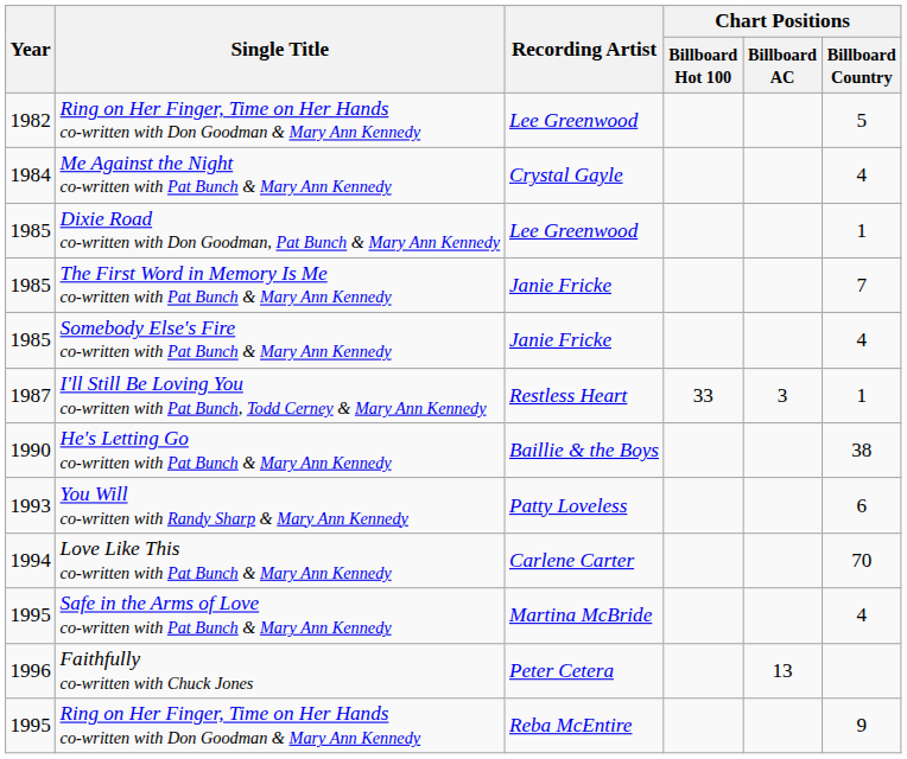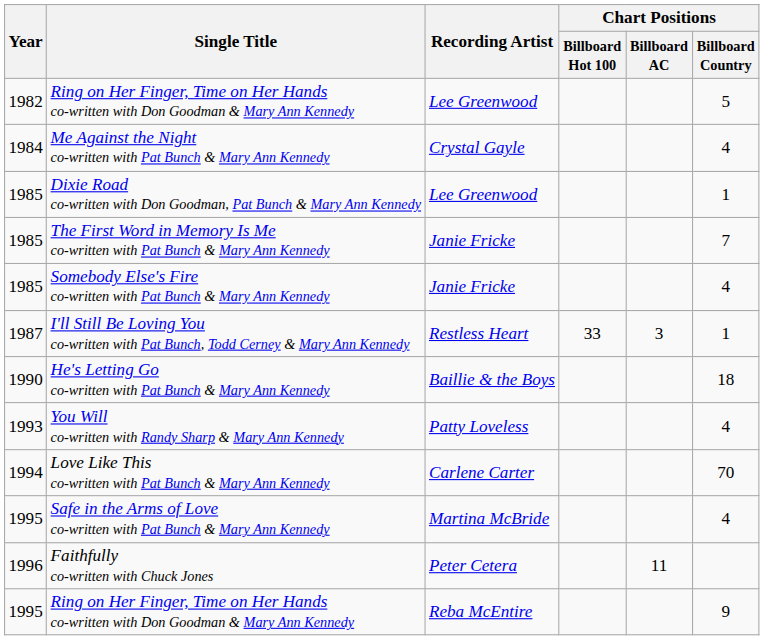He's Letting Go co-written with Pat Bunch & Mary Ann Kennedy | Chart Positions / Billboard Country: 38 -> 18
You Will co-written with Randy Sharp & Mary Ann Kennedy | Chart Positions / Billboard Country: 6 -> 4
Faithfully co-written with Chuck Jones | Chart Positions / Billboard AC: 13 -> 11
